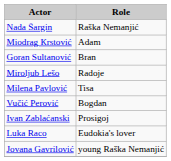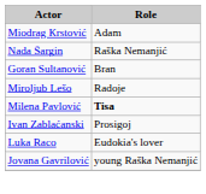rows swapped: Nada Šargin <-> Miodrag Кrstović
Milena Pavlović | Role: normal -> bold
- row: Vučić Perović | Bogdan
